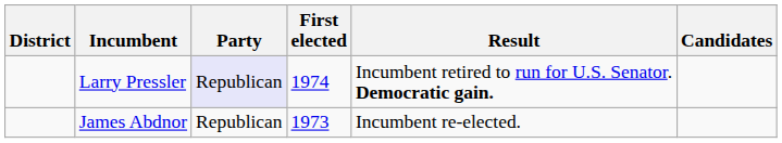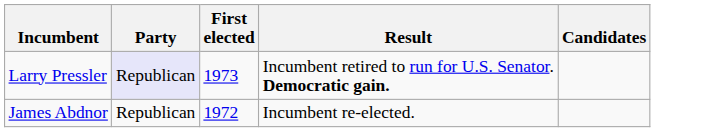- column: District
Larry Pressler | First elected: 1974 -> 1973
James Abdnor | First elected: 1973 -> 1972
